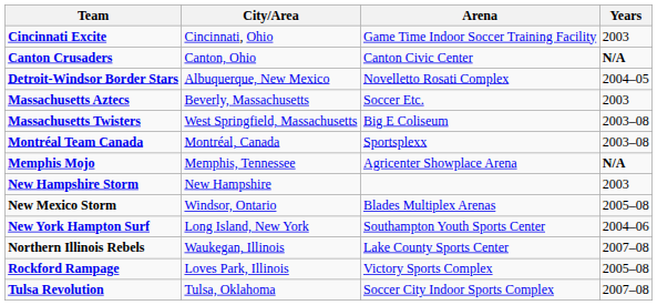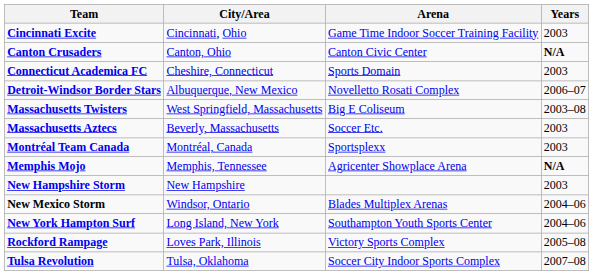+ row: Connecticut Academica FC | Cheshire, Connecticut | Sports Domain | 2003
Detroit-Windsor Border Stars | Years: 2004–05 -> 2006–07
rows swapped: Massachusetts Aztecs <-> Massachusetts Twisters
Montréal Team Canada | Years: 2003–08 -> 2003
New Mexico Storm | Years: 2005–08 -> 2004–06
- row: Northern Illinois Rebels | Waukegan, Illinois | Lake County Sports Center | 2007–08
